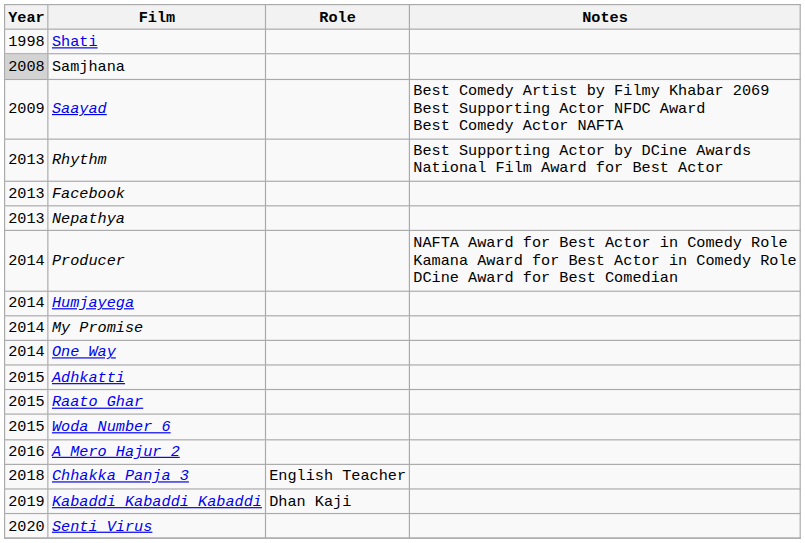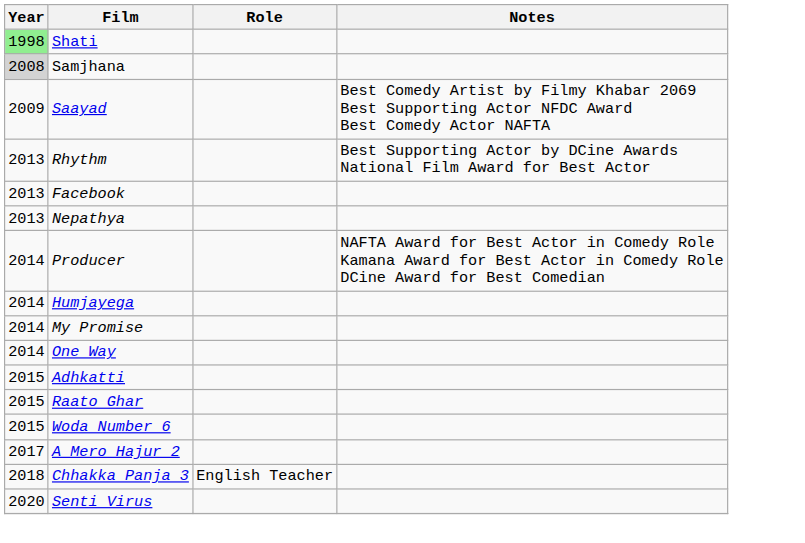Shati | Year: no background -> lightgreen background
A Mero Hajur 2 | Year: 2016 -> 2017
- row: 2019 | Kabaddi Kabaddi Kabaddi | Dhan Kaji
